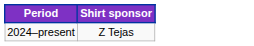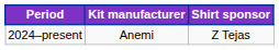+ column: Kit manufacturer | Anemi
